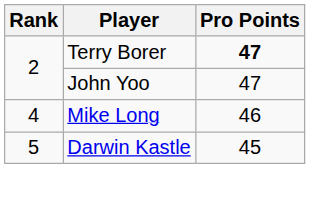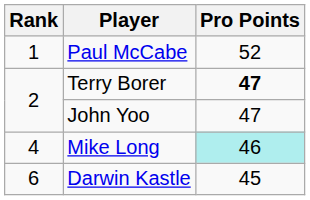+ row: 1 | Paul McCabe | 52
Mike Long | Pro Points: no background -> paleturquoise background
Darwin Kastle | Rank: 5 -> 6
